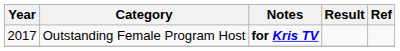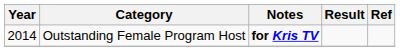Outstanding Female Program Host | Year: 2017 -> 2014
